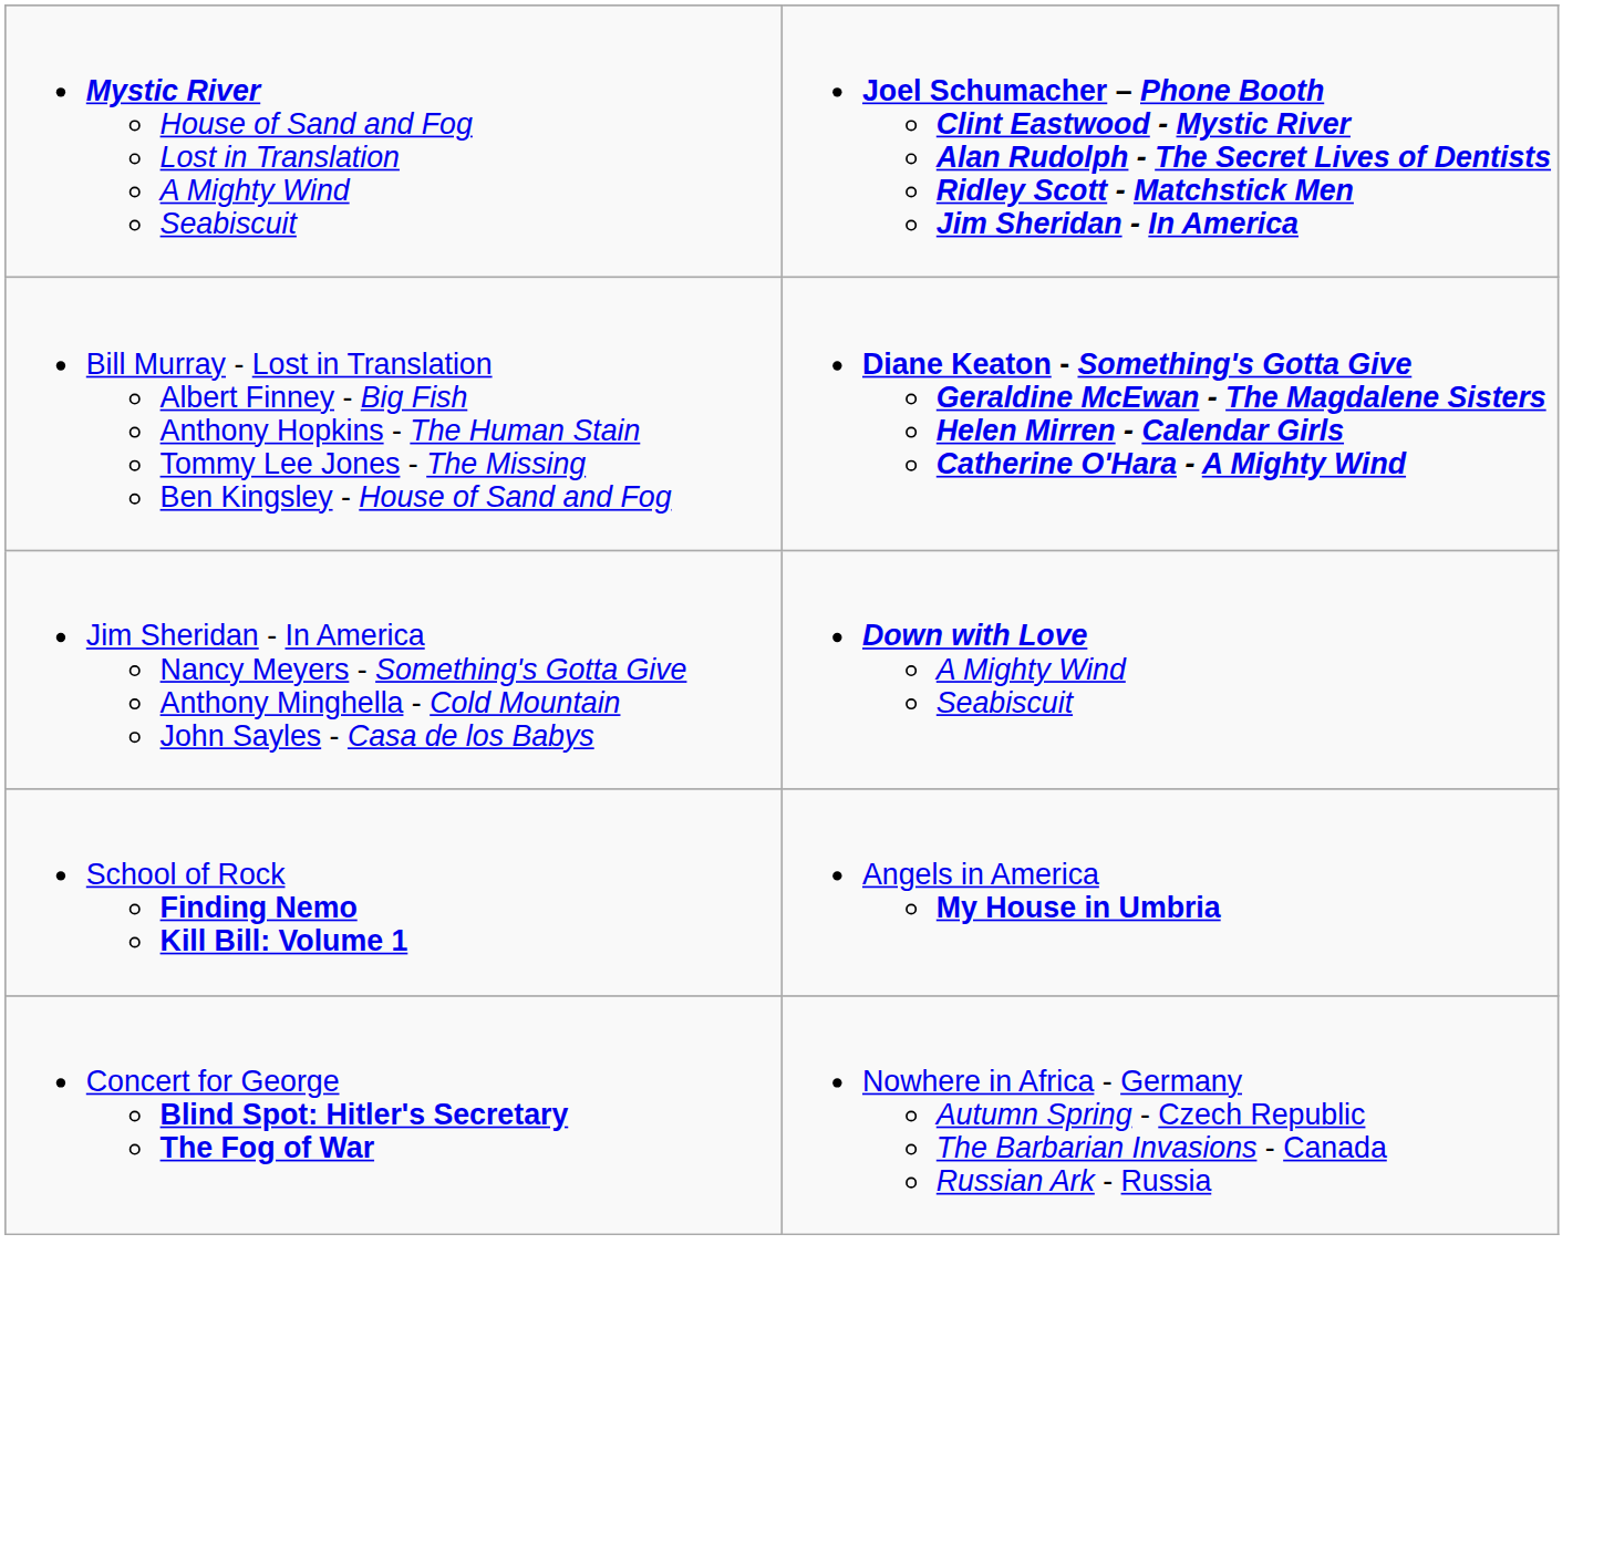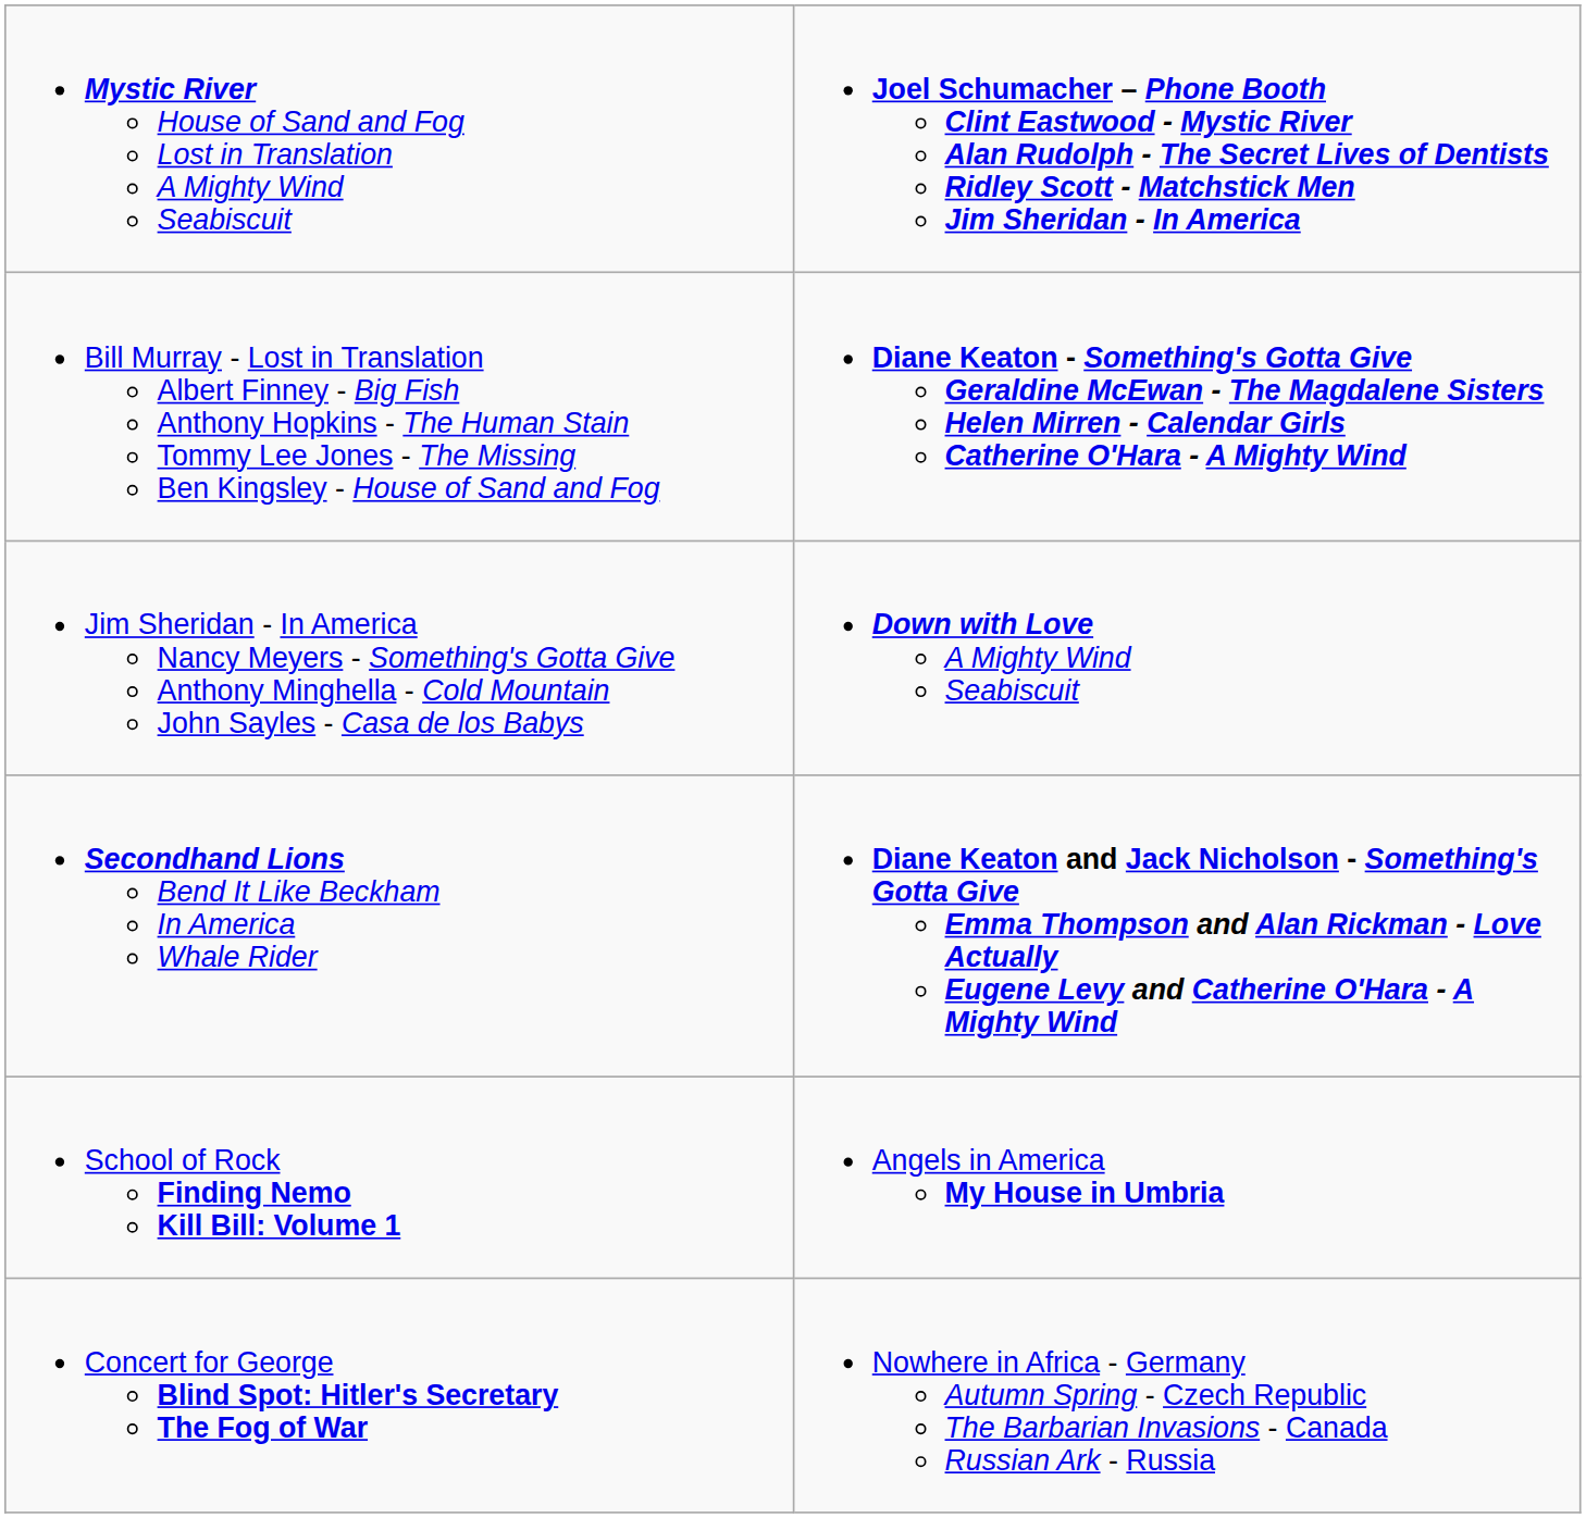+ row: Secondhand Lions Bend It Like Beckham In America Whale Rider | Diane Keaton and Jack Nicholson - Something's Gotta Give Emma Thompson and Alan Rickman - Love Actually Eugene Levy and Catherine O'Hara - A Mighty Wind
